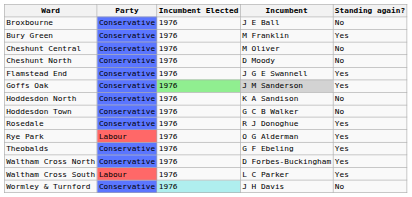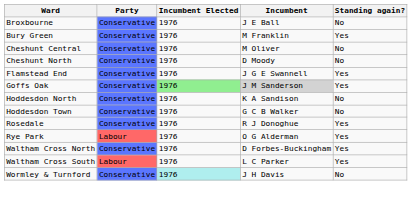- row: Theobalds | Conservative | 1976 | G F Ebeling | Yes
